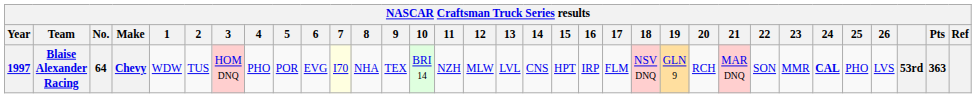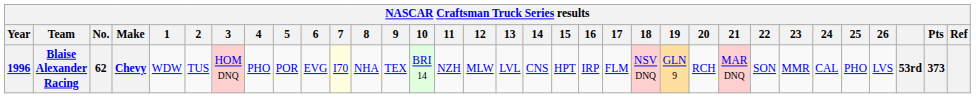Blaise Alexander Racing | Year: 1997 -> 1996
Blaise Alexander Racing | No.: 64 -> 62
Blaise Alexander Racing | 24: bold -> normal
Blaise Alexander Racing | Pts: 363 -> 373
